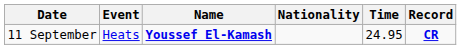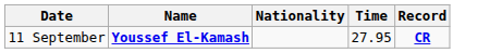- column: Event | Heats
11 September | Time: 24.95 -> 27.95
